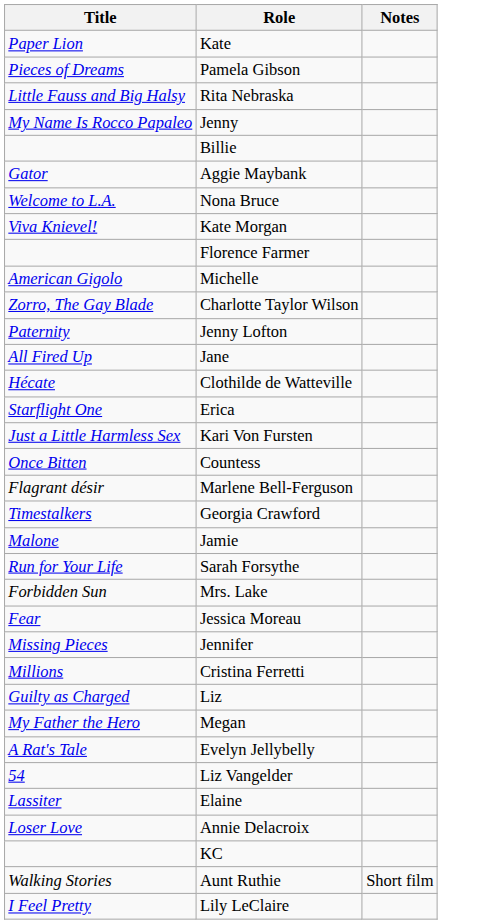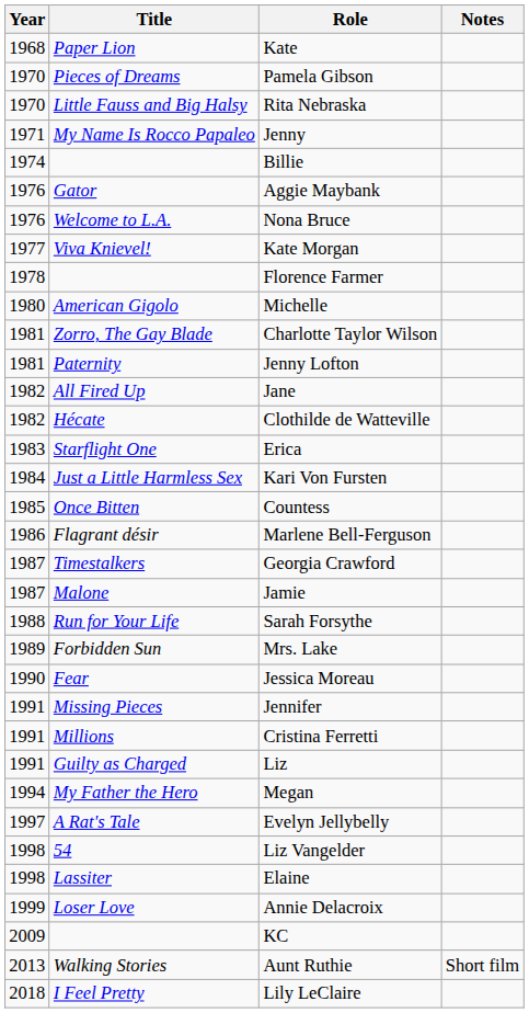+ column: Year | 1968 | 1970 | 1970 | 1971 | 1974 | 1976 | 1976 | 1977 | 1978 | 1980 | 1981 | 1981 | 1982 | 1982 | 1983 | 1984 | 1985 | 1986 | 1987 | 1987 | 1988 | 1989 | 1990 | 1991 | 1991 | 1991 | 1994 | 1997 | 1998 | 1998 | 1999 | 2009 | 2013 | 2018
